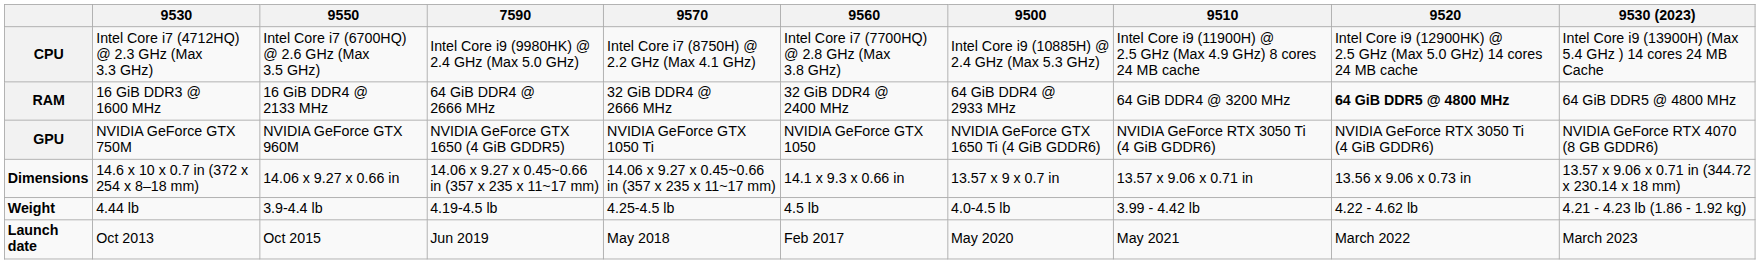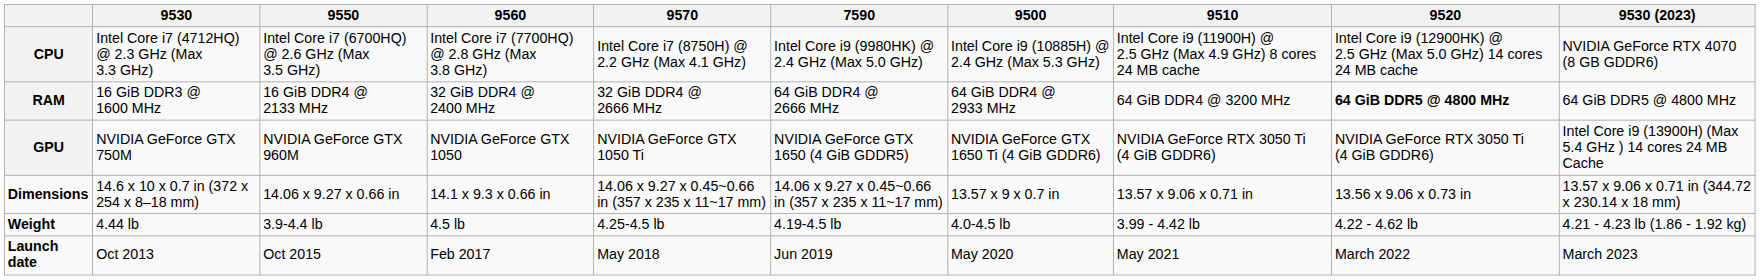columns swapped: 9560 <-> 7590
CPU | 9530 (2023): Intel Core i9 (13900H) (Max 5.4 GHz ) 14 cores 24 MB Cache -> NVIDIA GeForce RTX 4070 (8 GB GDDR6)
GPU | 9530 (2023): NVIDIA GeForce RTX 4070 (8 GB GDDR6) -> Intel Core i9 (13900H) (Max 5.4 GHz ) 14 cores 24 MB Cache
